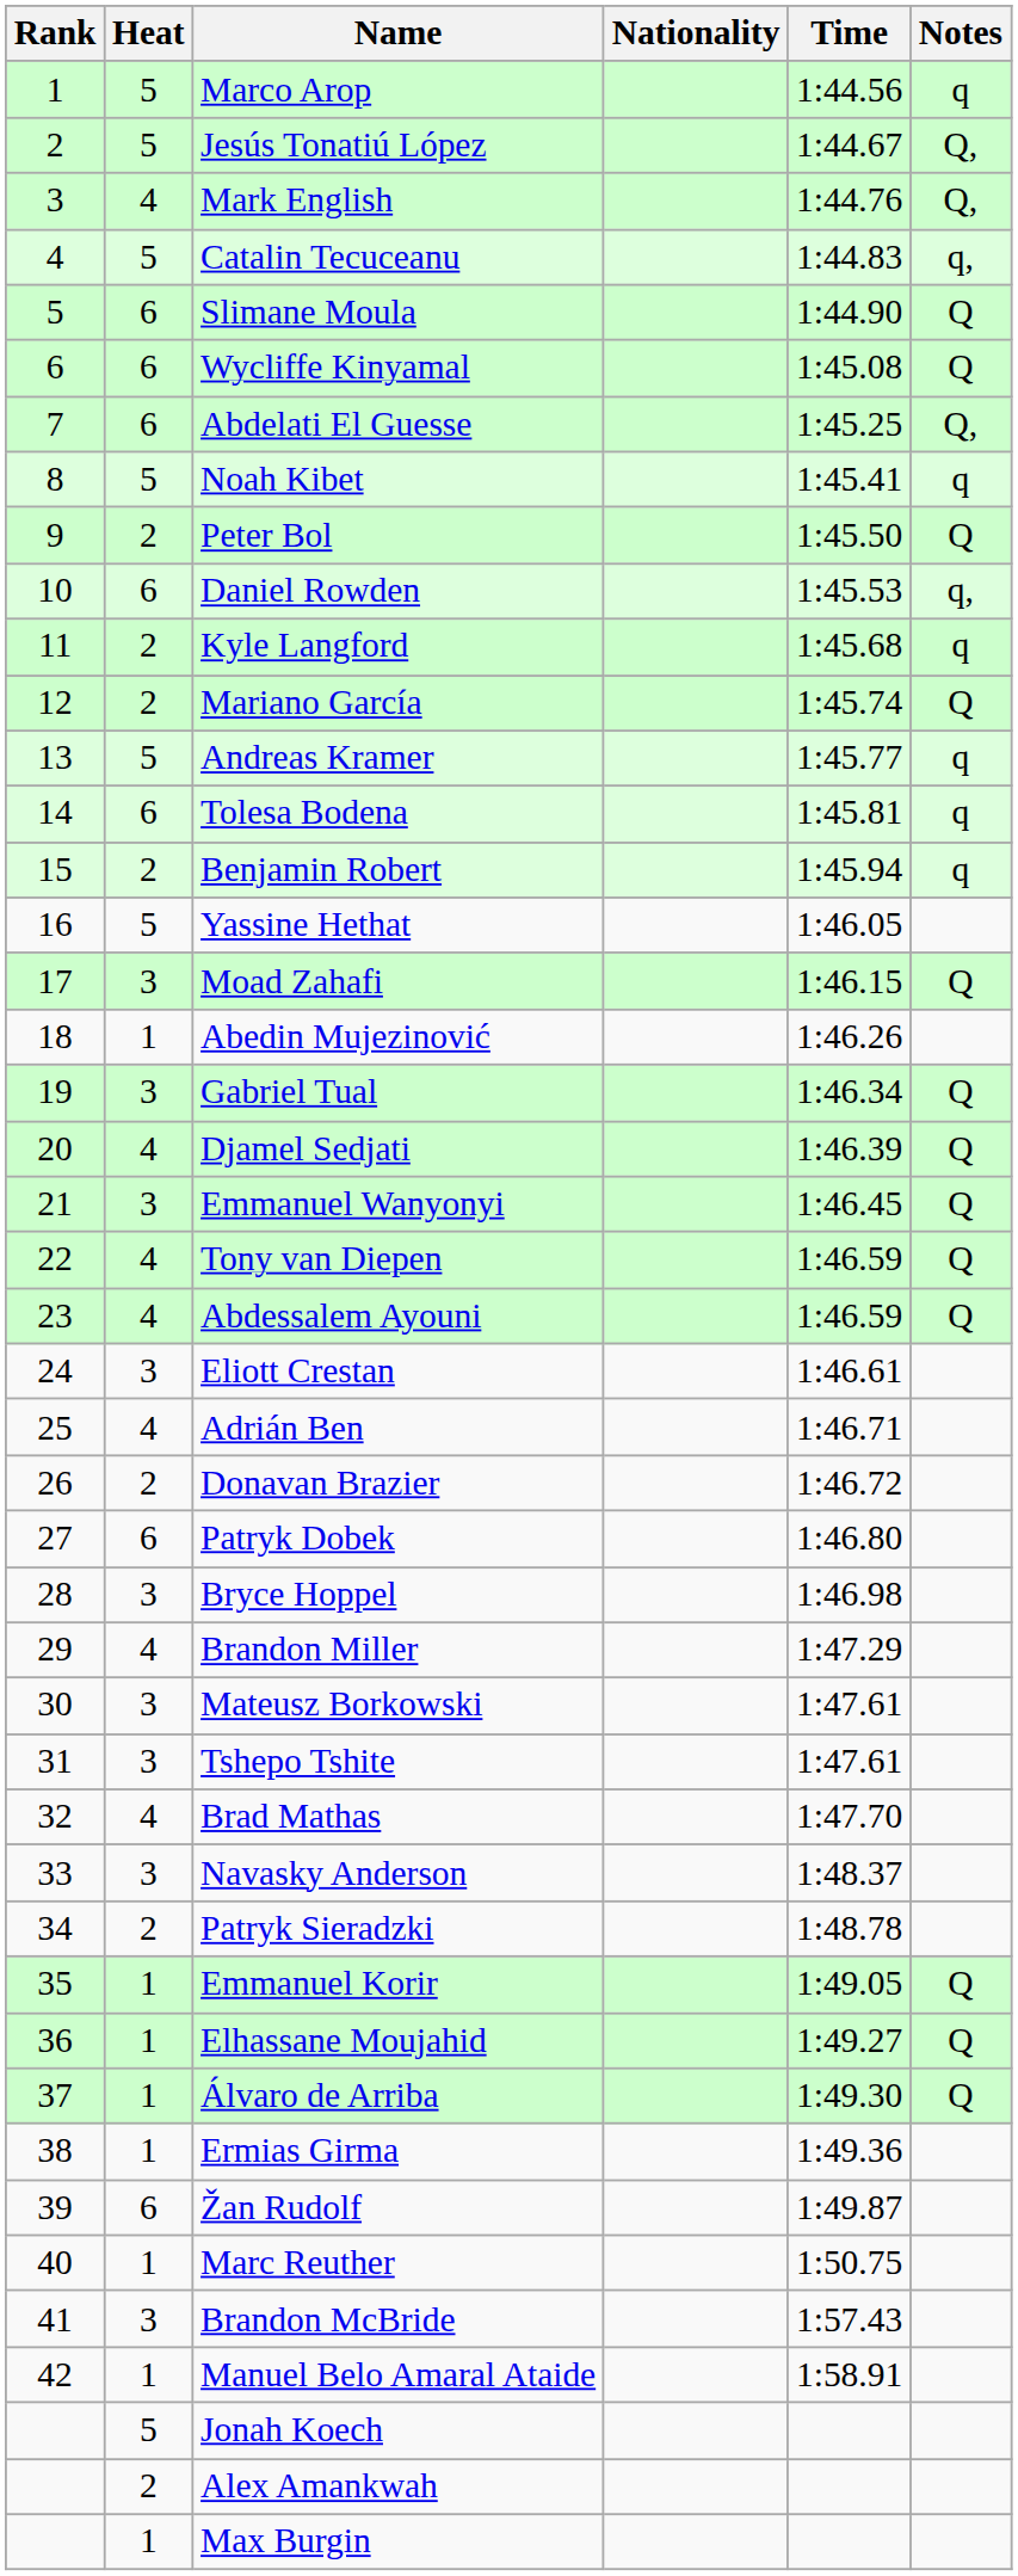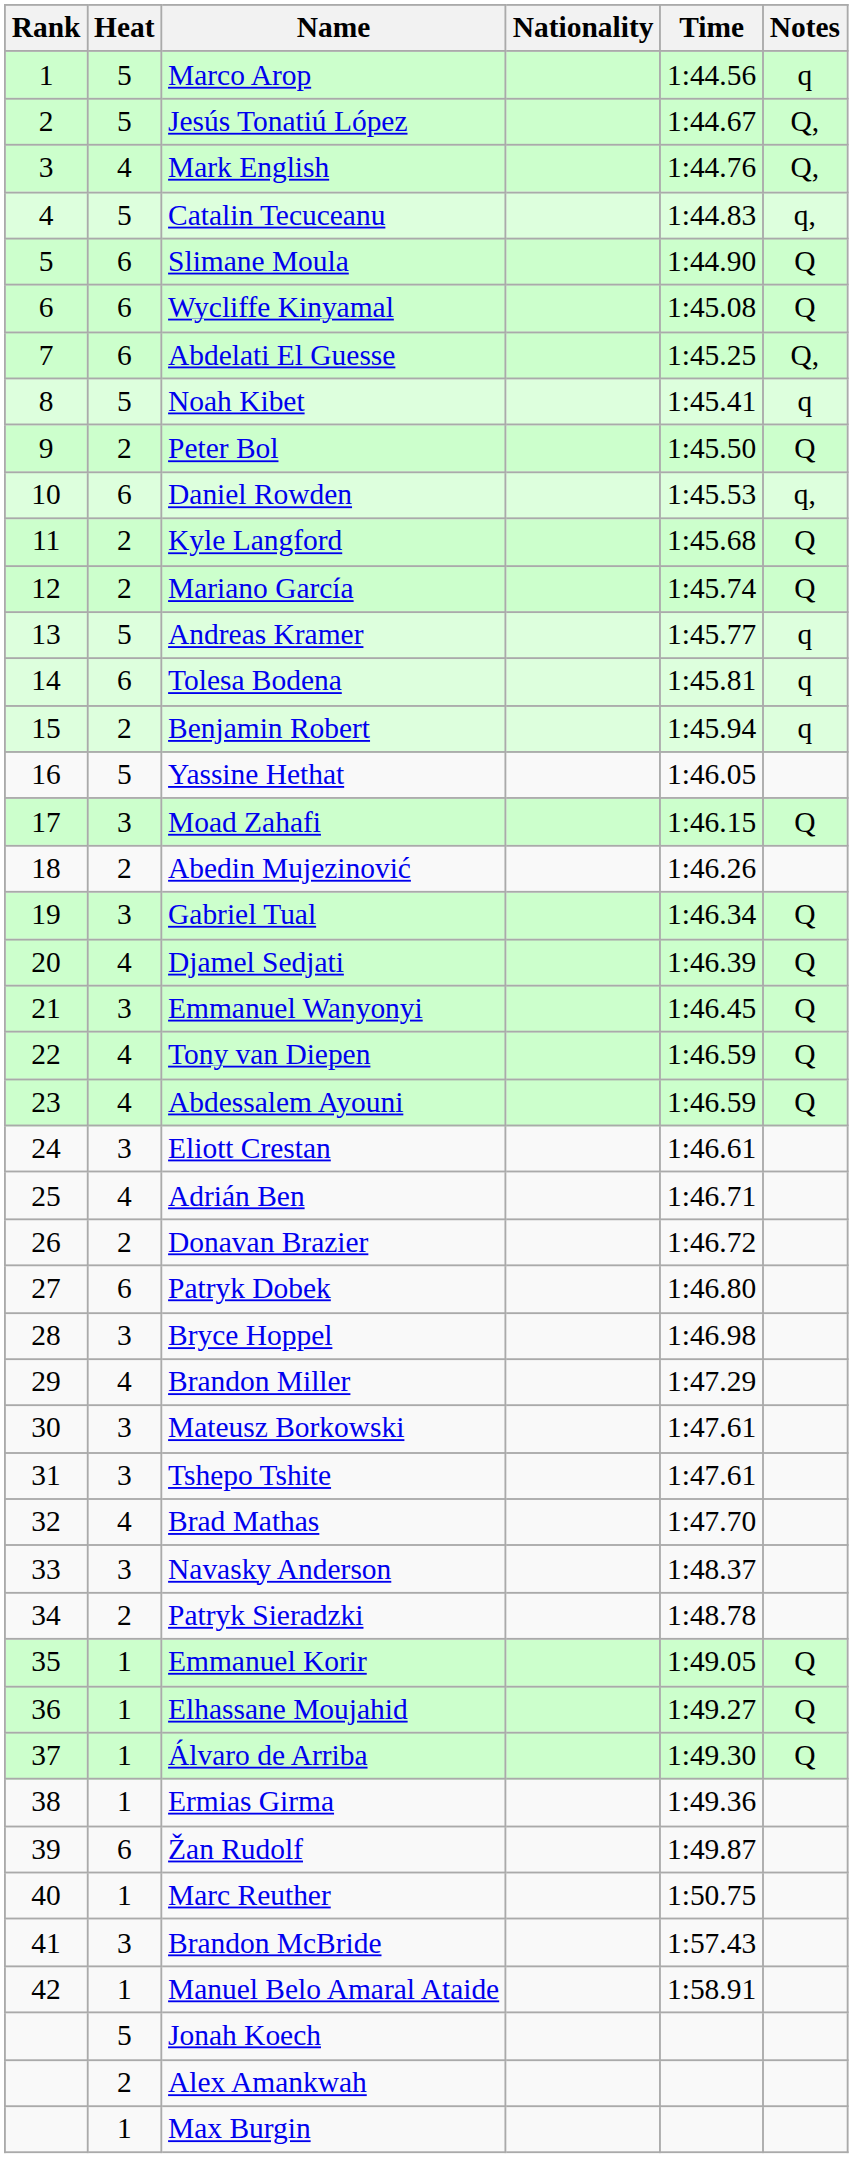Kyle Langford | Notes: q -> Q
Abedin Mujezinović | Heat: 1 -> 2
